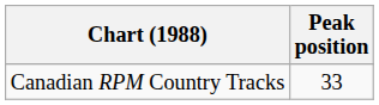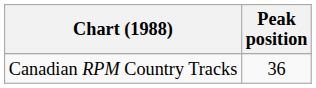Canadian RPM Country Tracks | Peak position: 33 -> 36
